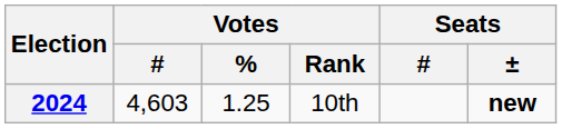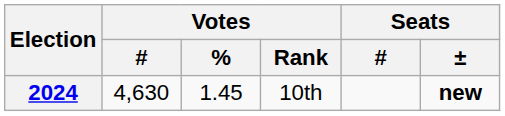2024 | Votes / #: 4,603 -> 4,630
2024 | Votes / %: 1.25 -> 1.45
